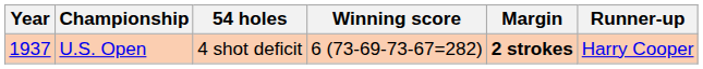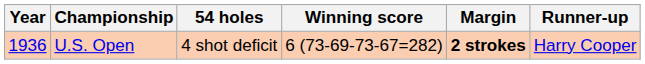U.S. Open | Year: 1937 -> 1936
